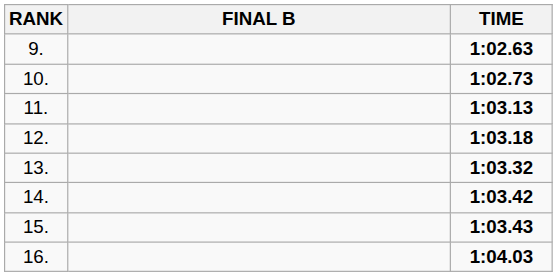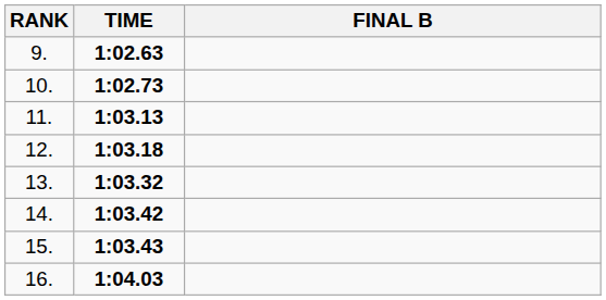columns swapped: FINAL B <-> TIME
